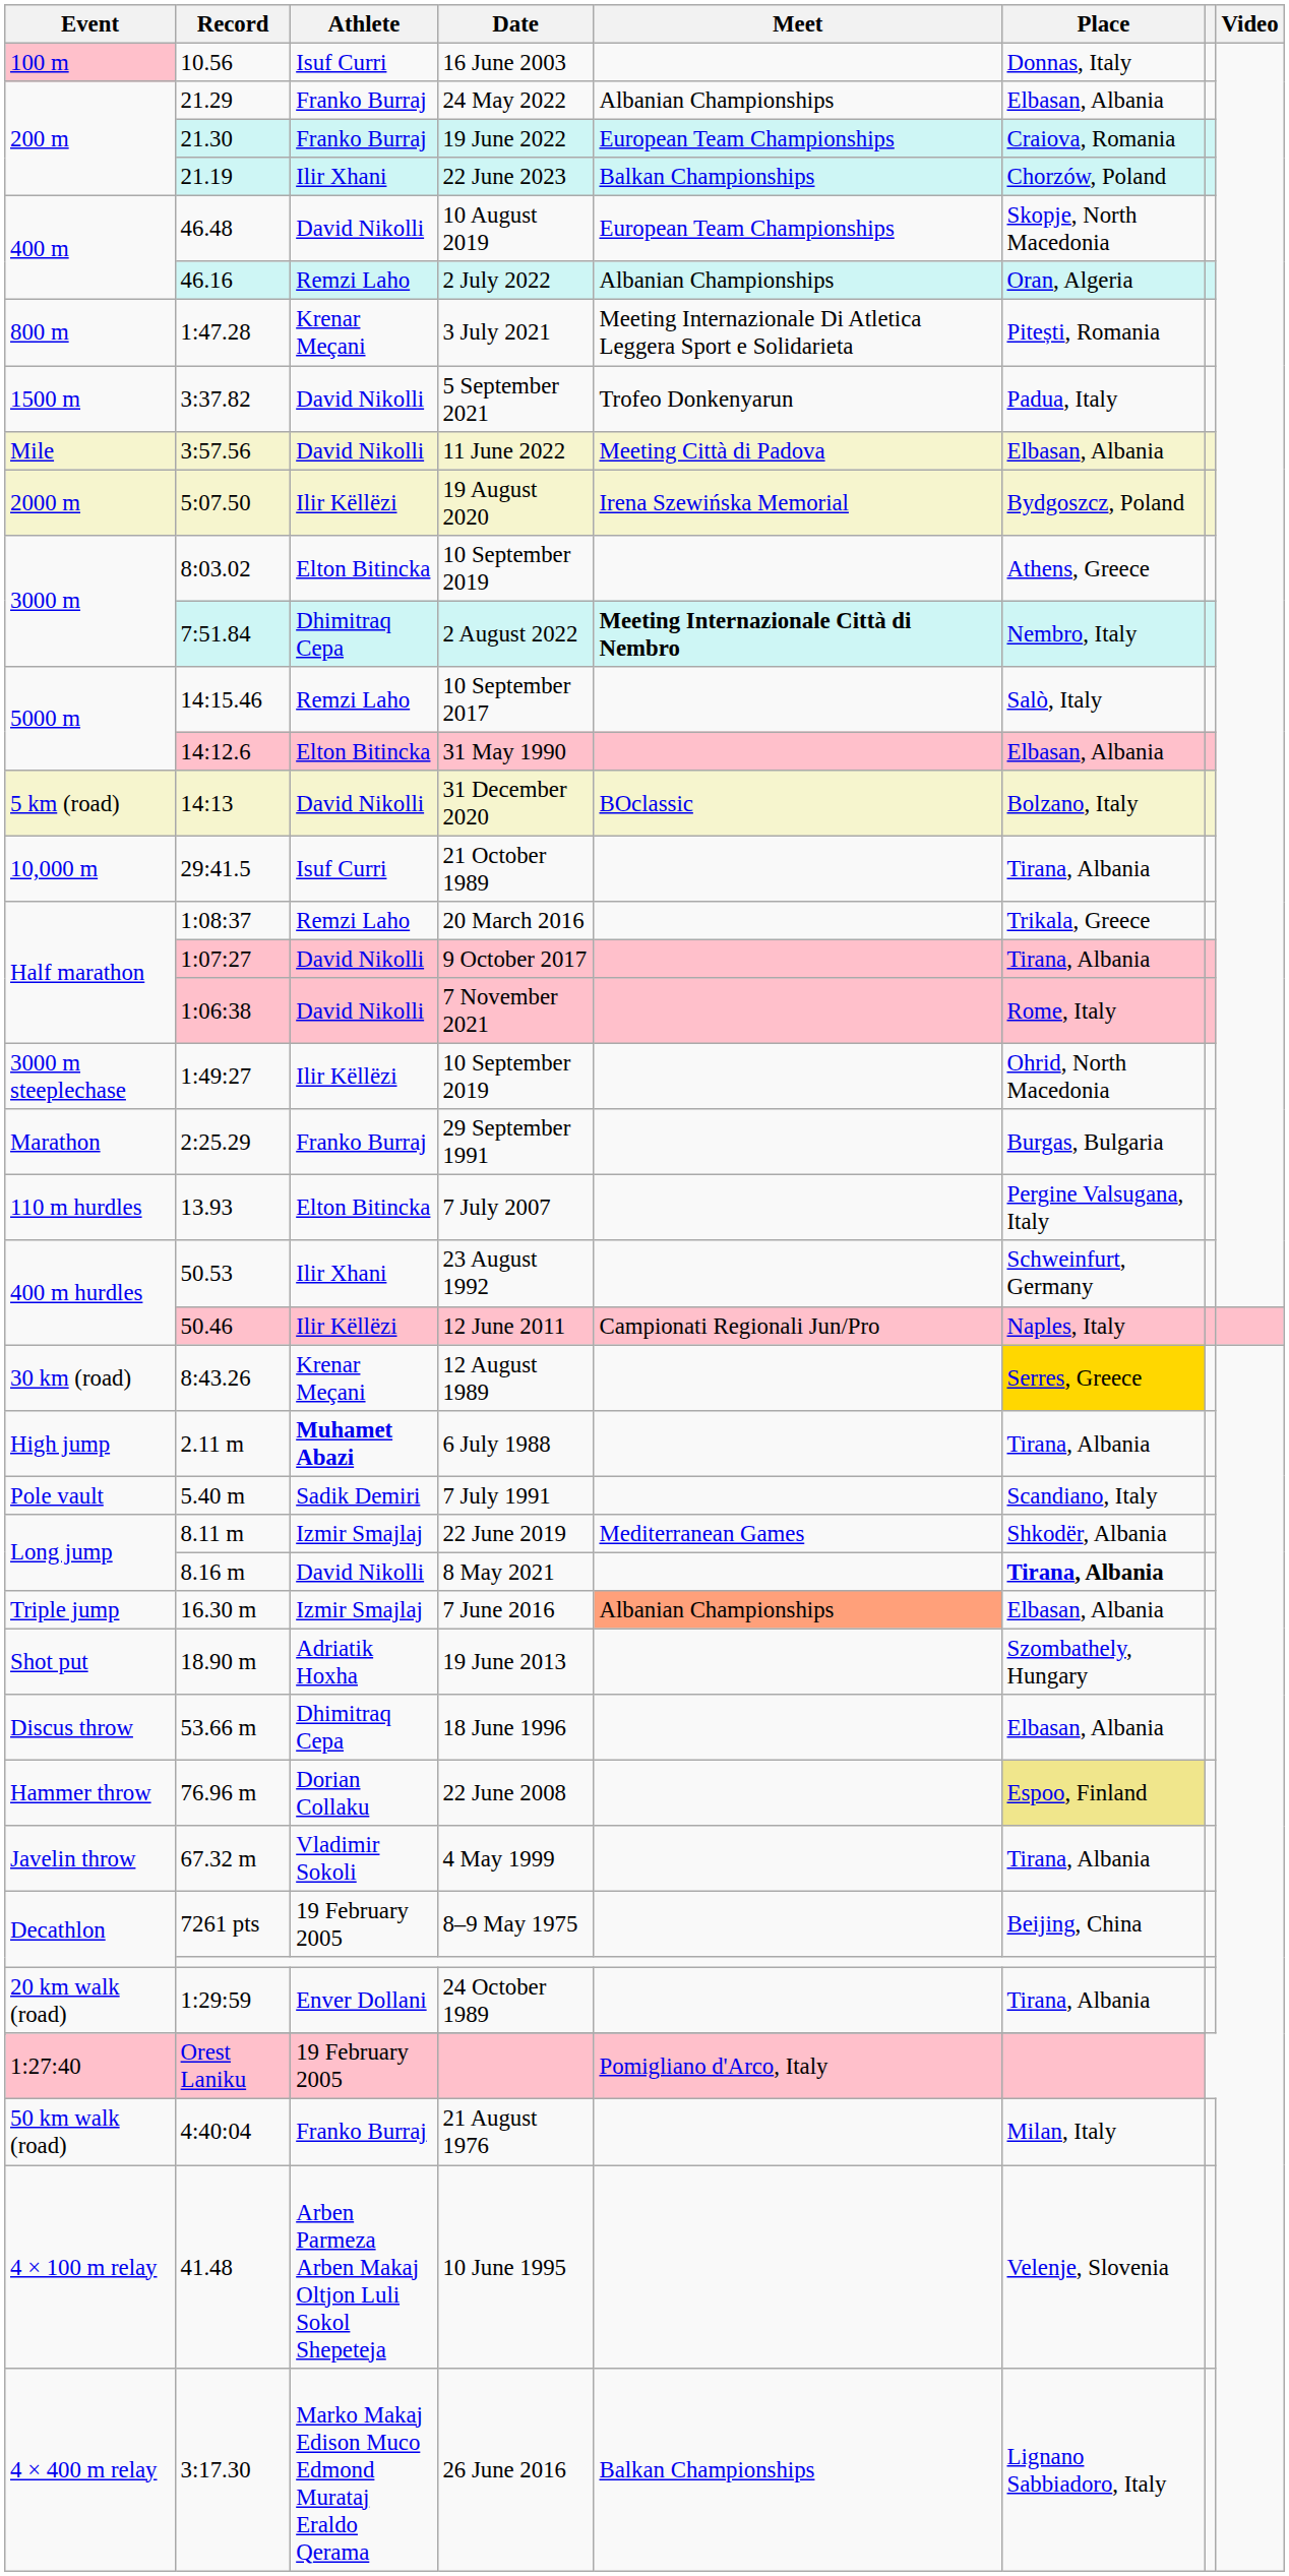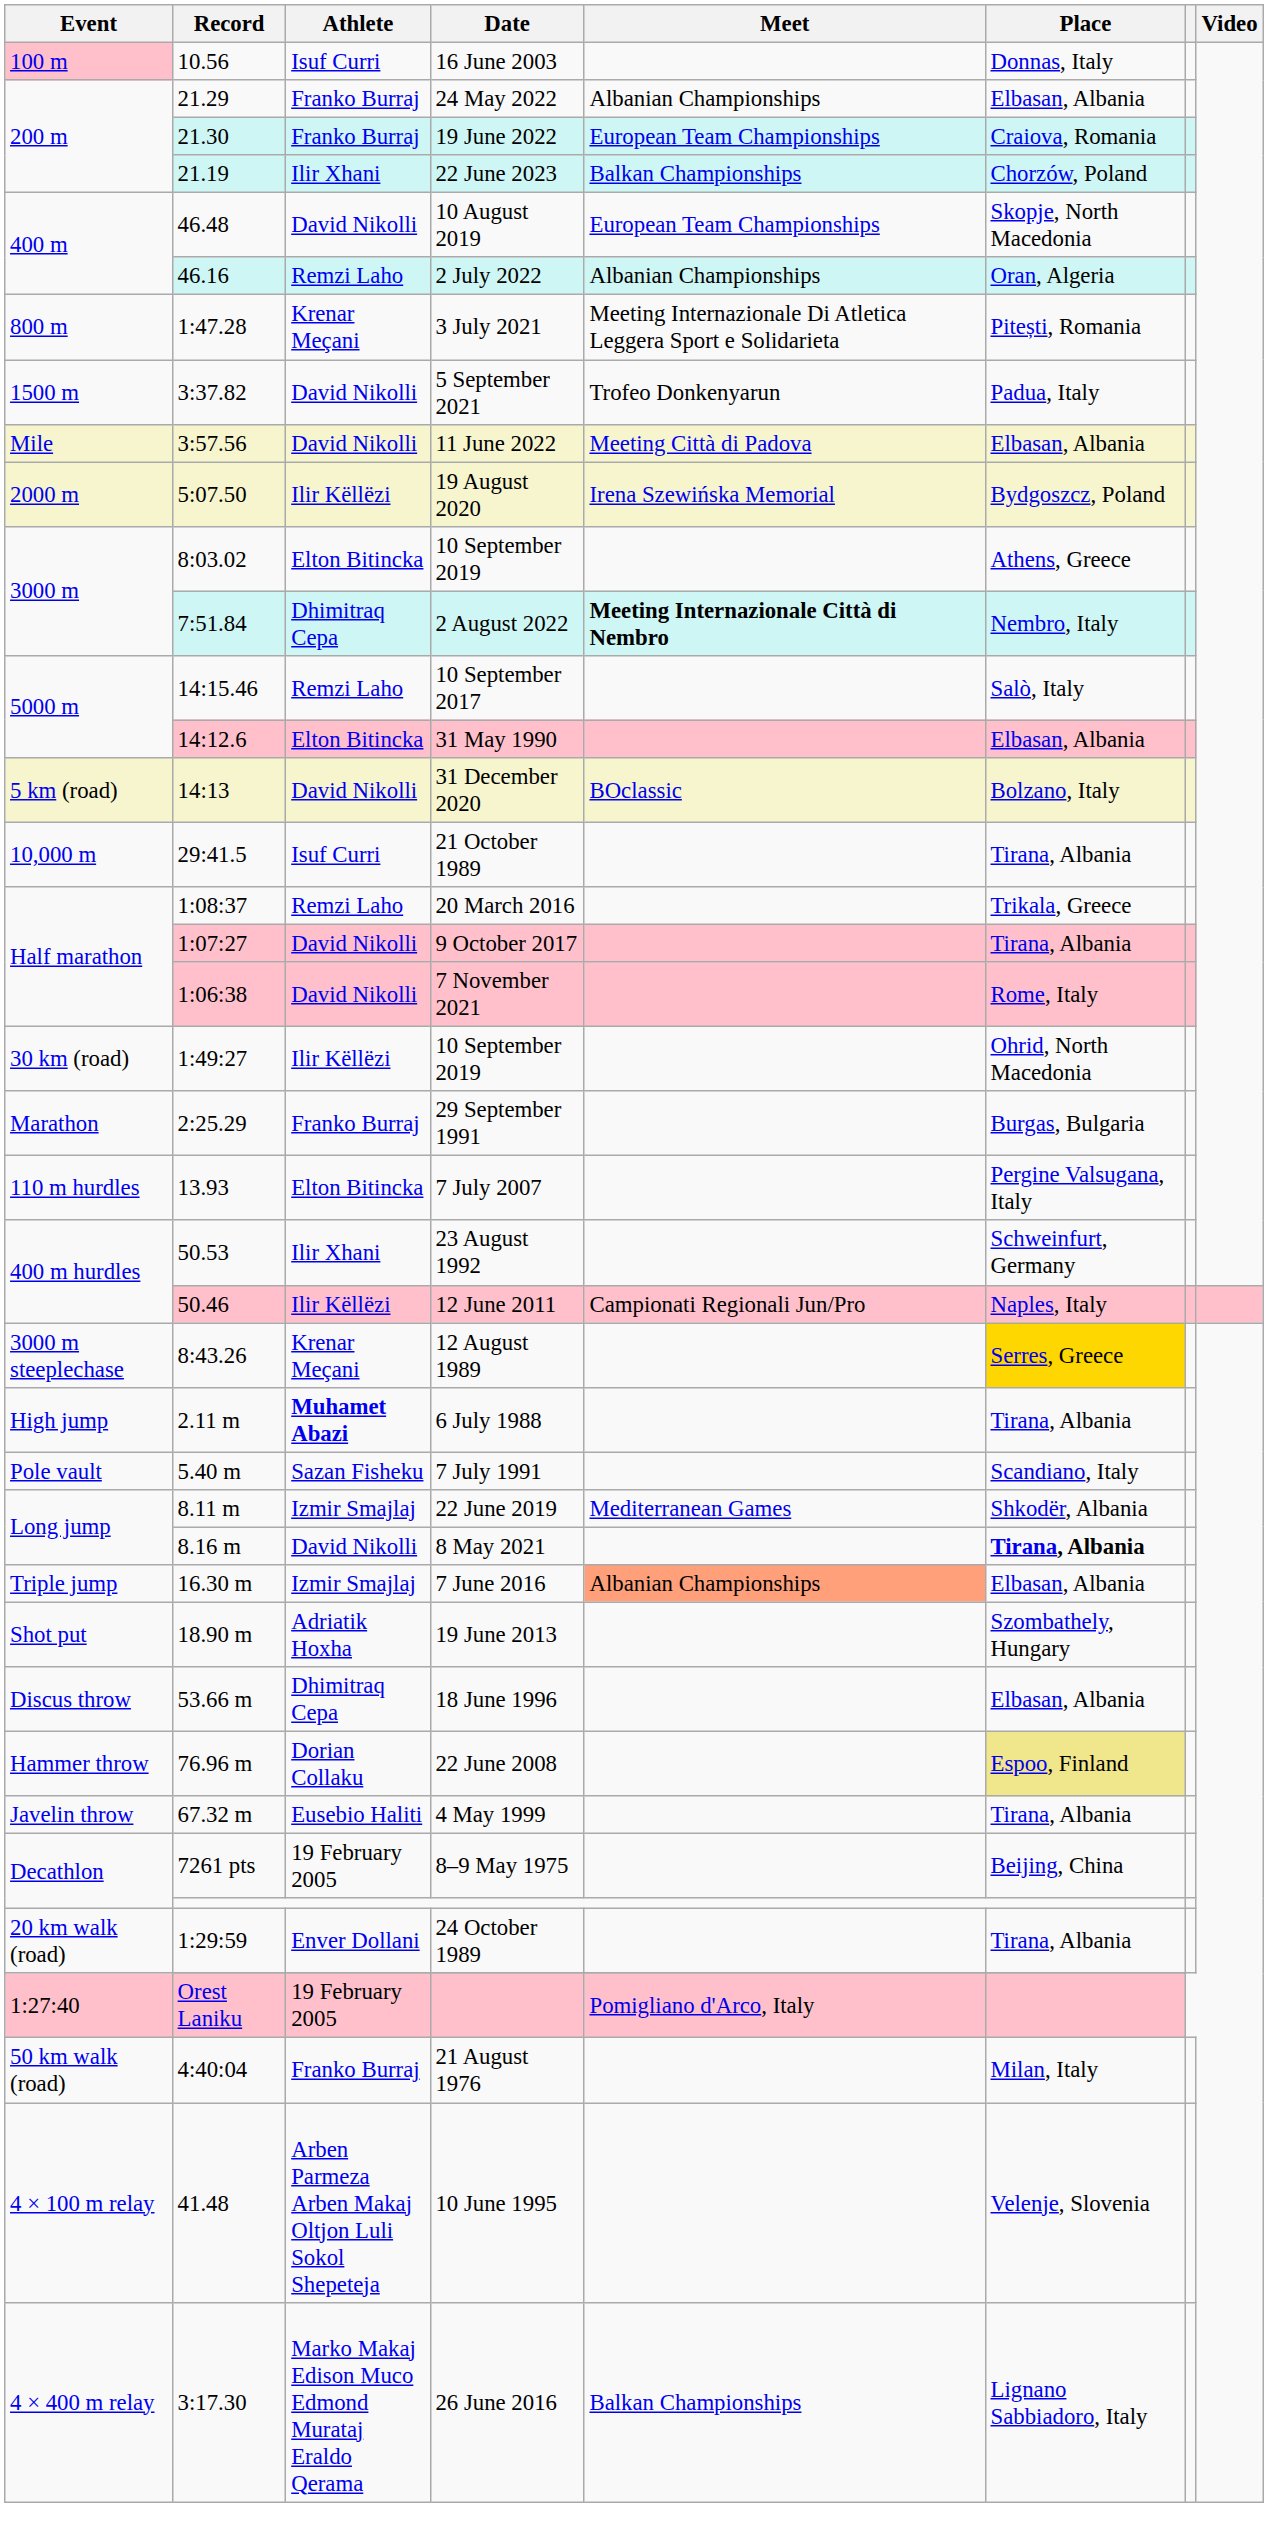1:49:27 / 10 September 2019 | Event: 3000 m steeplechase -> 30 km (road)
12 August 1989 | Event: 30 km (road) -> 3000 m steeplechase
7 July 1991 | Athlete: Sadik Demiri -> Sazan Fisheku
4 May 1999 | Athlete: Vladimir Sokoli -> Eusebio Haliti
